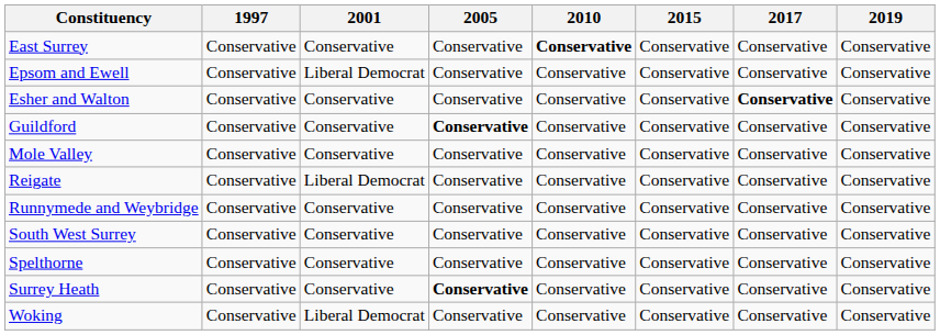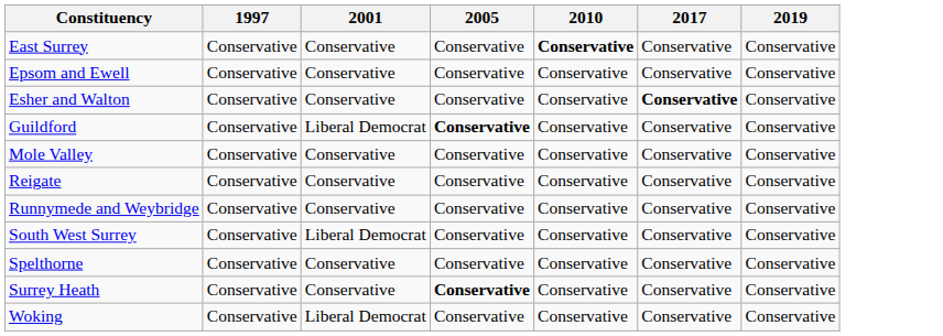- column: 2015 | Conservative | Conservative | Conservative | Conservative | Conservative | Conservative | Conservative | Conservative | Conservative | Conservative | Conservative
Epsom and Ewell | 2001: Liberal Democrat -> Conservative
Guildford | 2001: Conservative -> Liberal Democrat
Reigate | 2001: Liberal Democrat -> Conservative
South West Surrey | 2001: Conservative -> Liberal Democrat
